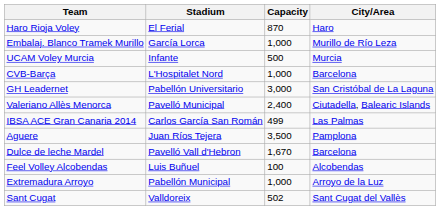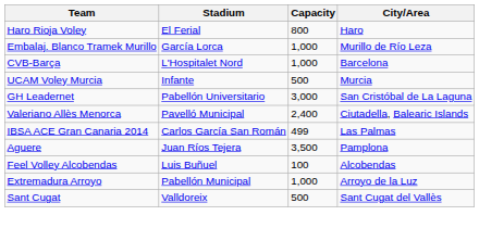Haro Rioja Voley | Capacity: 870 -> 800
rows swapped: UCAM Voley Murcia <-> CVB-Barça
- row: Dulce de leche Mardel | Pavelló Vall d'Hebron | 1,670 | Barcelona
Sant Cugat | Capacity: 502 -> 500
